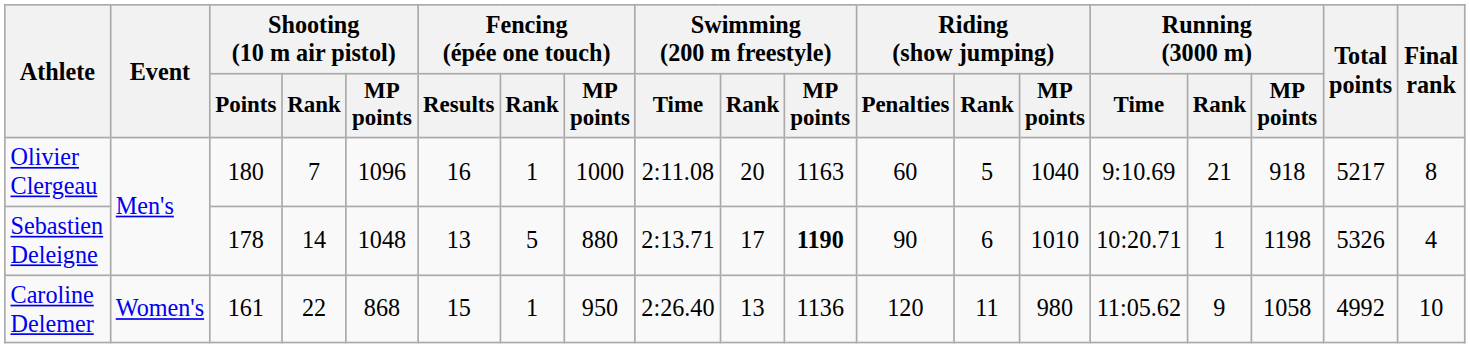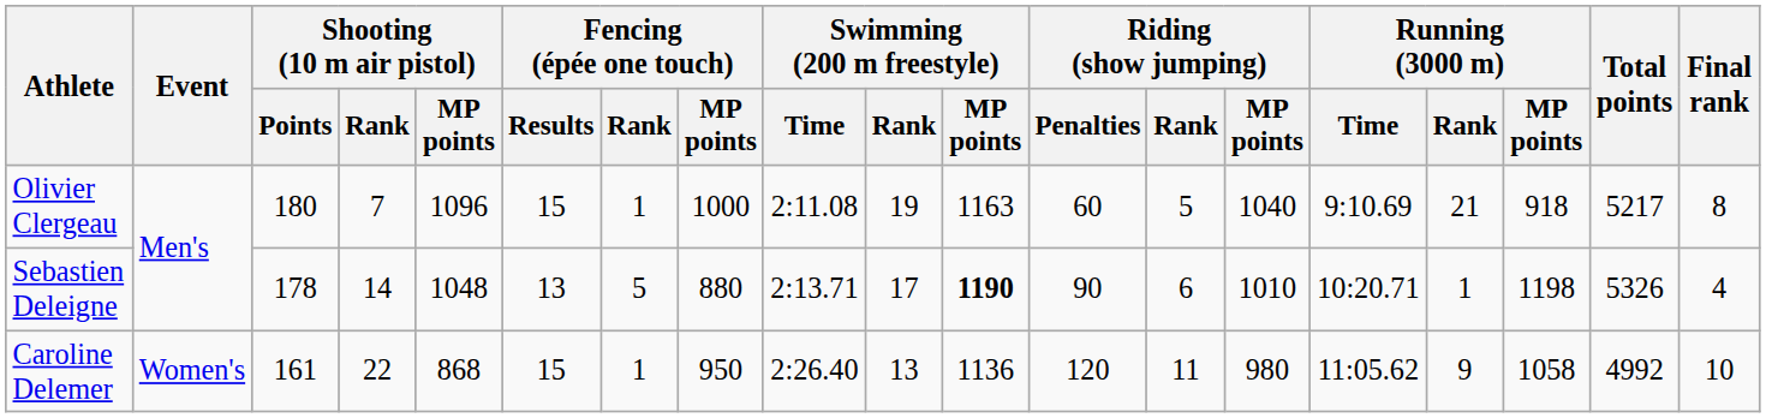Olivier Clergeau | Fencing (épée one touch) / Results: 16 -> 15
Olivier Clergeau | Swimming (200 m freestyle) / Rank: 20 -> 19
